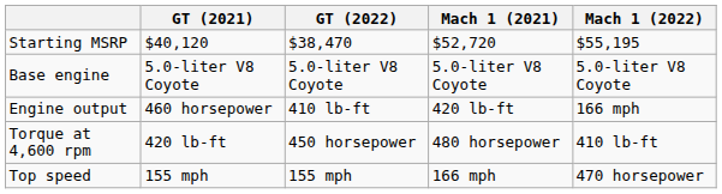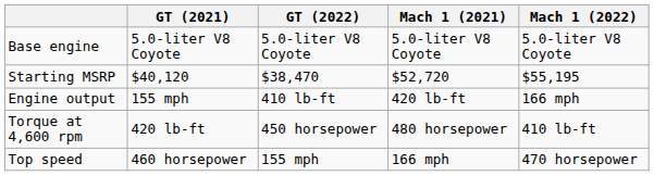rows swapped: Starting MSRP <-> Base engine
Engine output | GT (2021): 460 horsepower -> 155 mph
Top speed | GT (2021): 155 mph -> 460 horsepower
